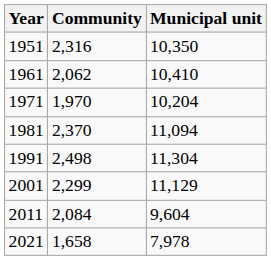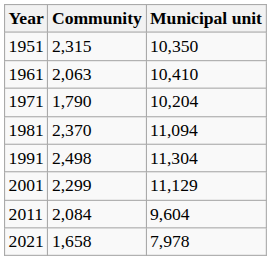1951 | Community: 2,316 -> 2,315
1961 | Community: 2,062 -> 2,063
1971 | Community: 1,970 -> 1,790
